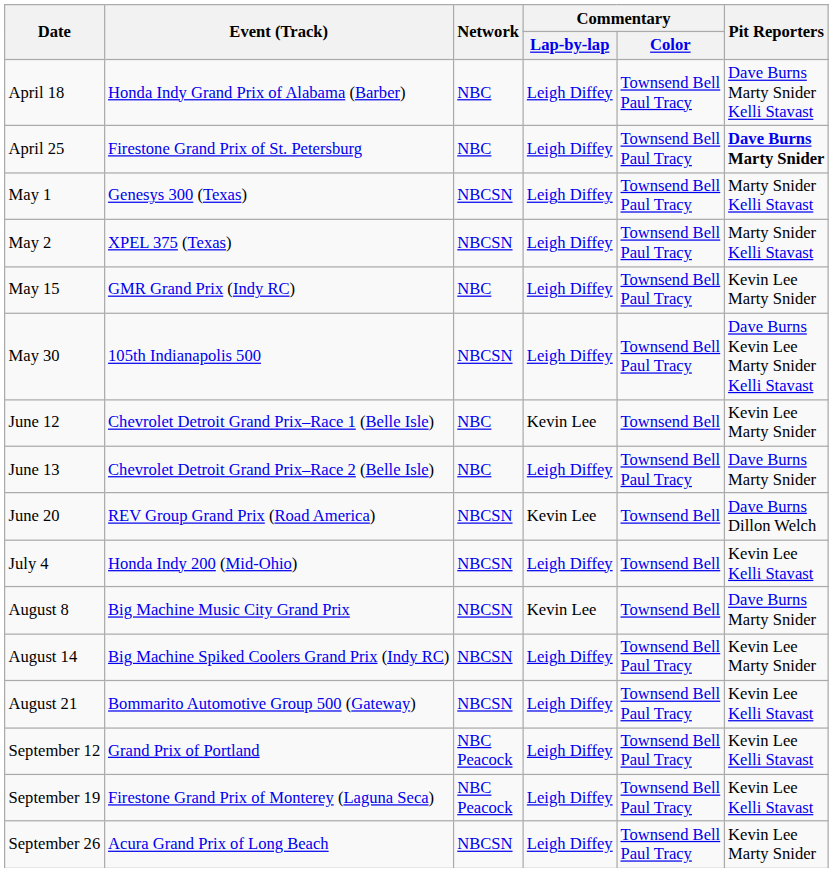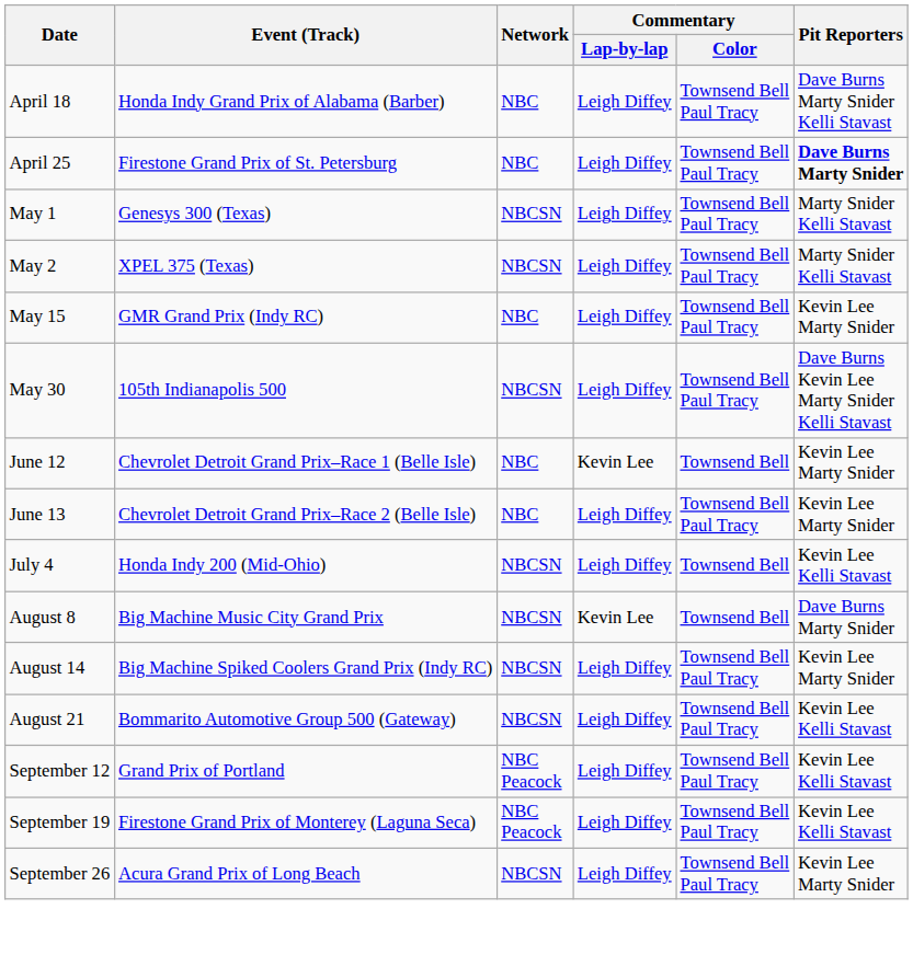June 13 | Pit Reporters: Dave Burns Marty Snider -> Kevin Lee Marty Snider
- row: June 20 | REV Group Grand Prix (Road America) | NBCSN | Kevin Lee | Townsend Bell | Dave Burns Dillon Welch
